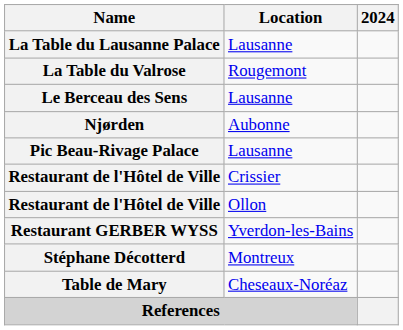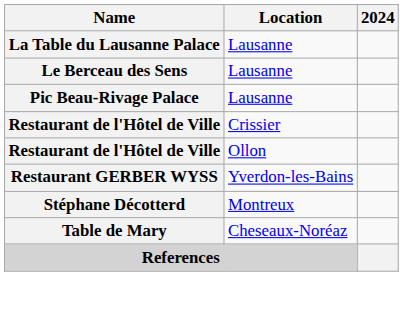- row: La Table du Valrose | Rougemont
- row: Njørden | Aubonne
